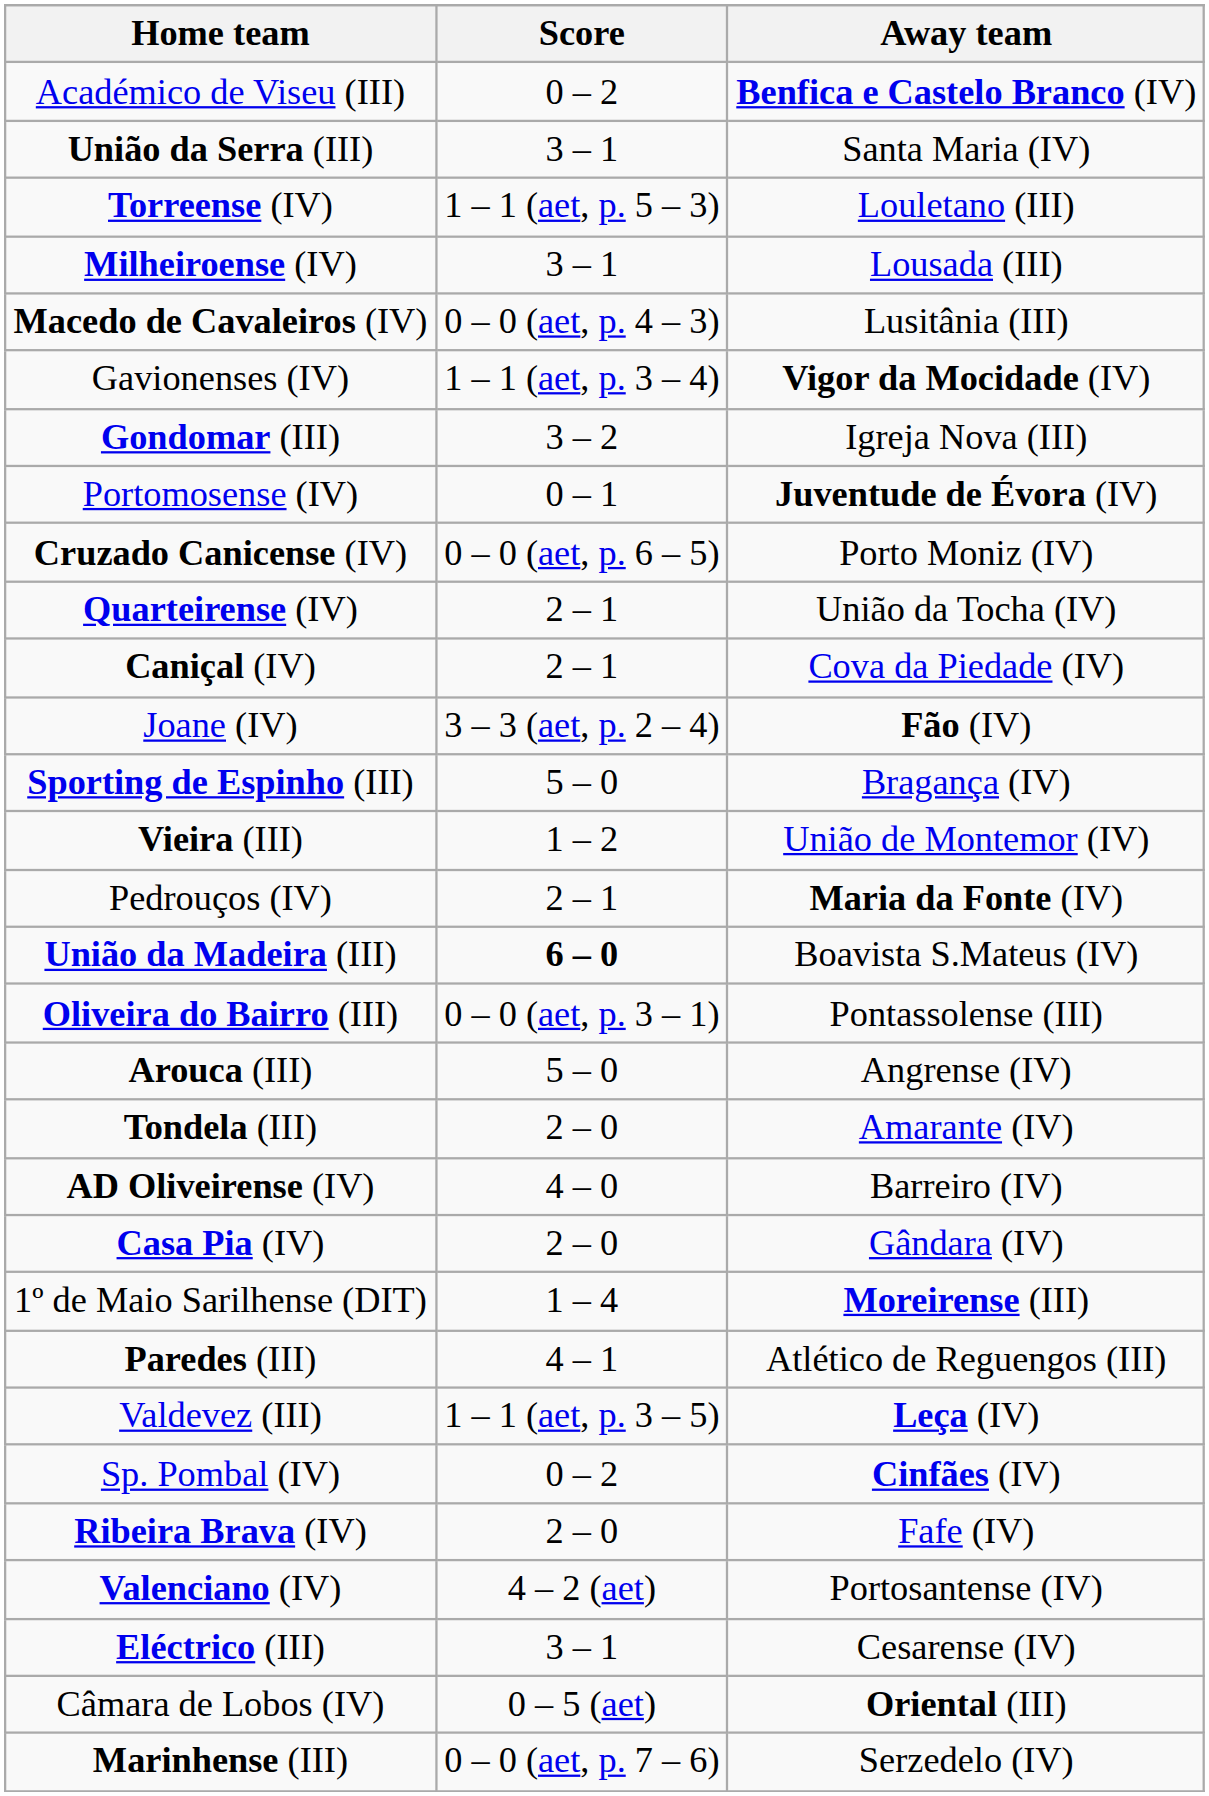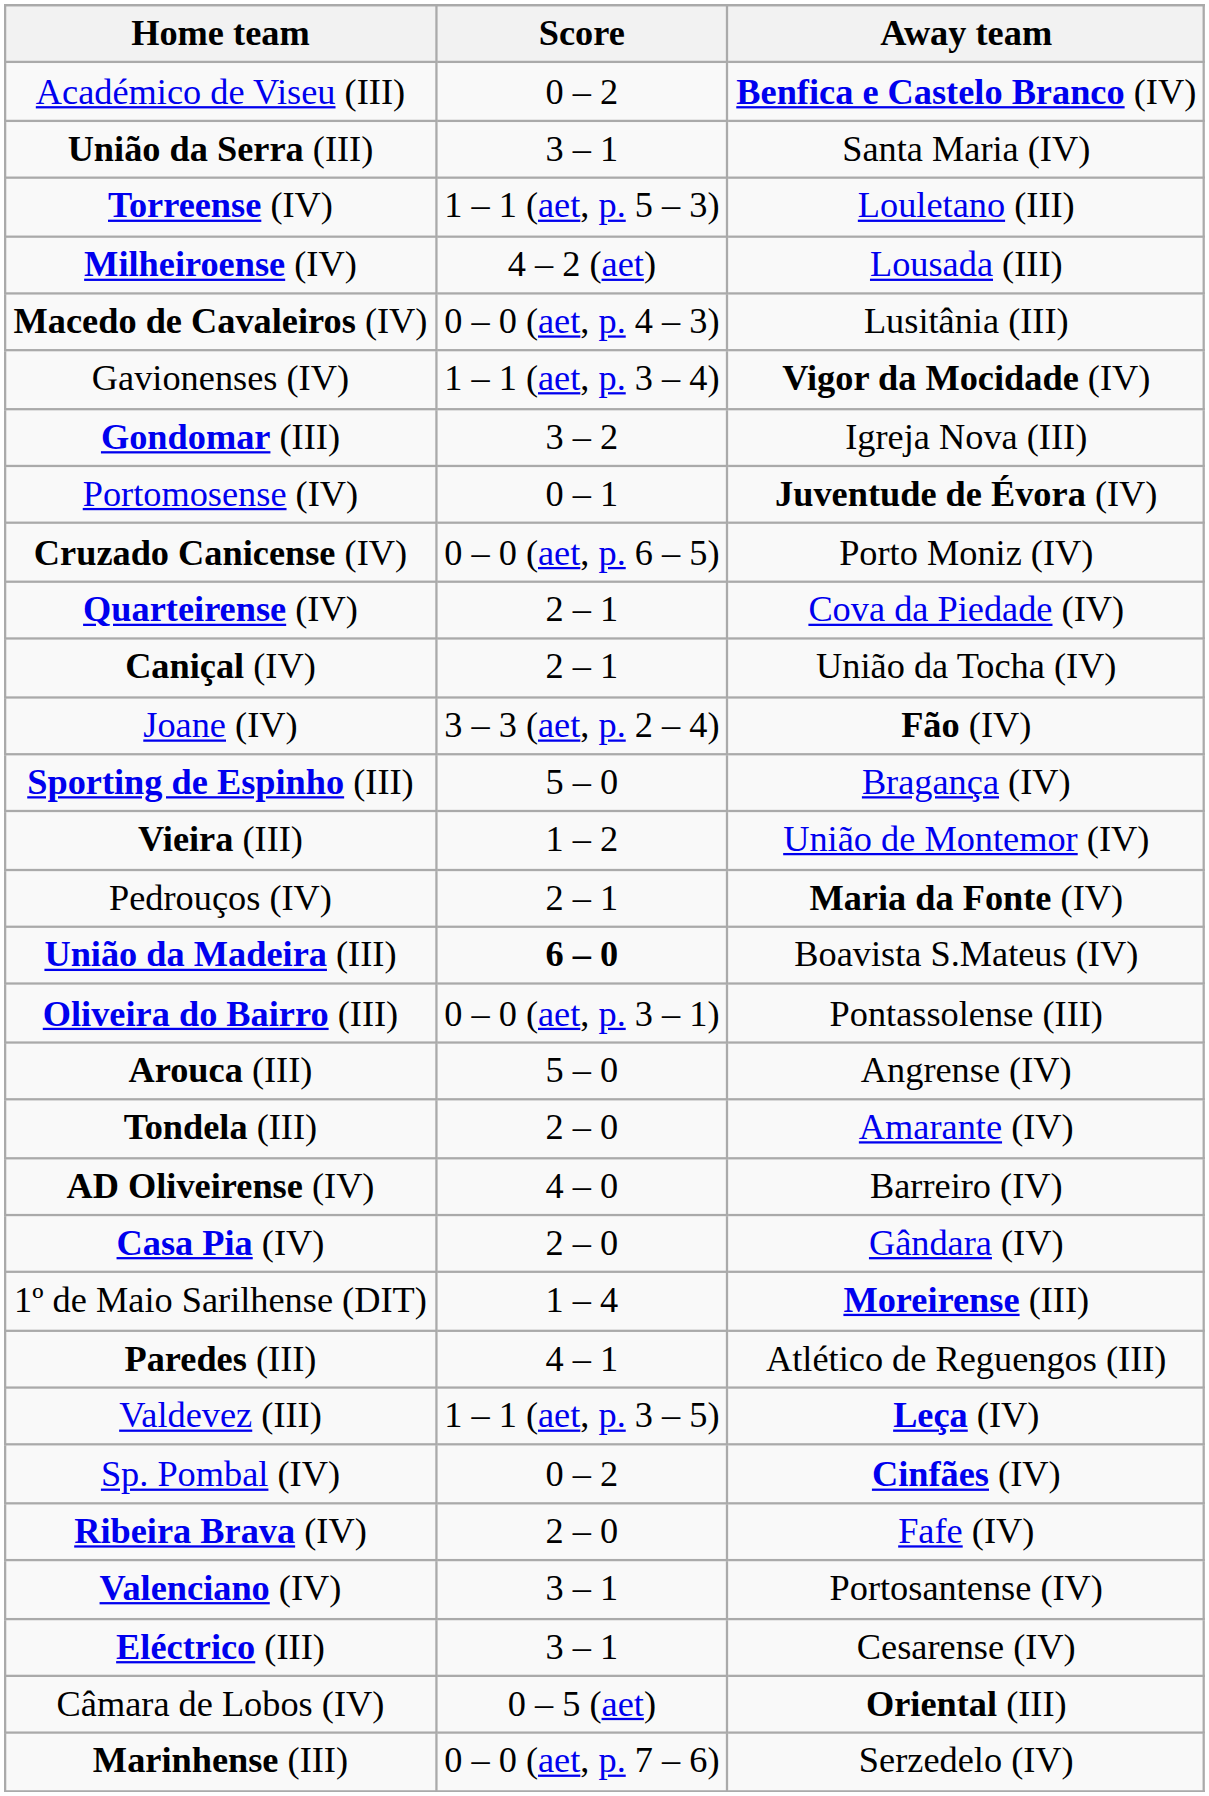Milheiroense (IV) | Score: 3 – 1 -> 4 – 2 (aet)
Quarteirense (IV) | Away team: União da Tocha (IV) -> Cova da Piedade (IV)
Caniçal (IV) | Away team: Cova da Piedade (IV) -> União da Tocha (IV)
Valenciano (IV) | Score: 4 – 2 (aet) -> 3 – 1
